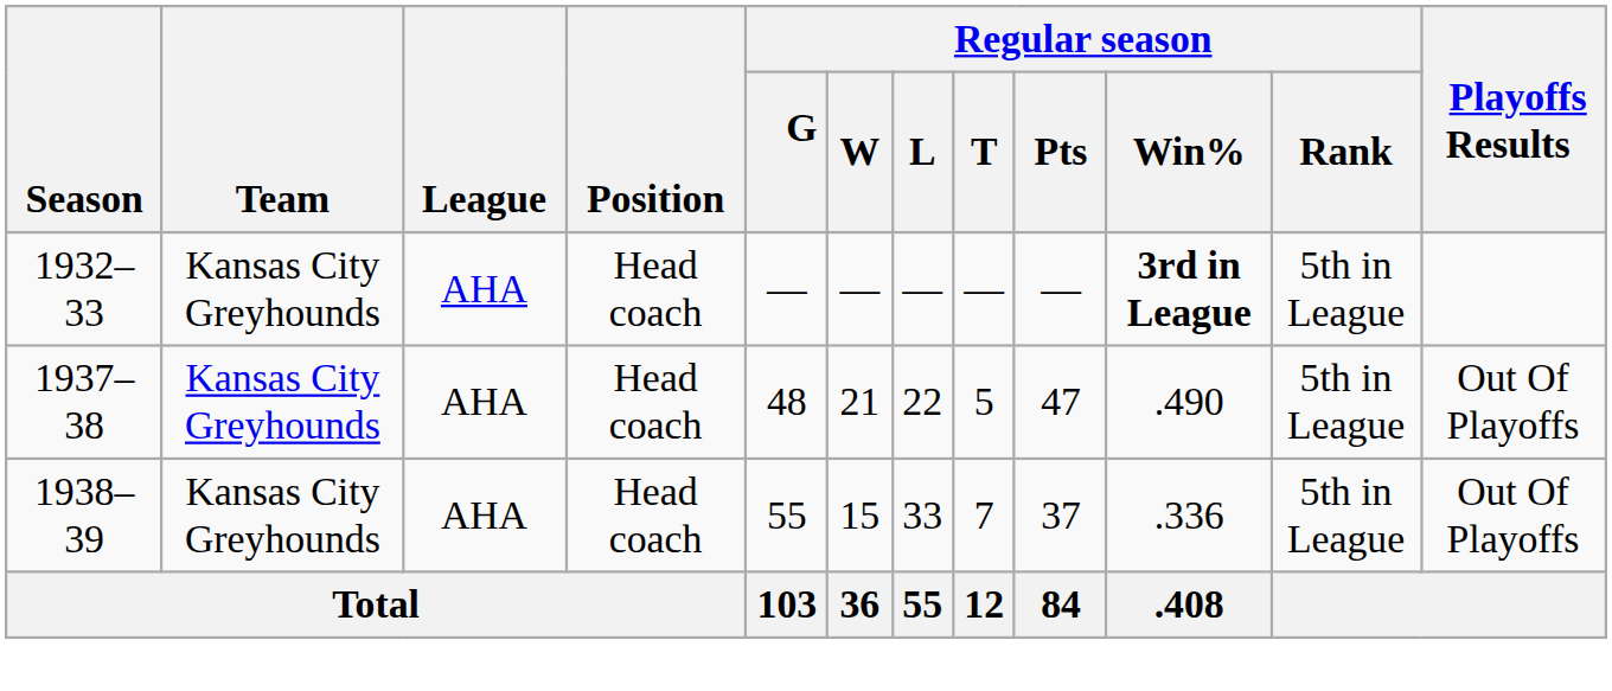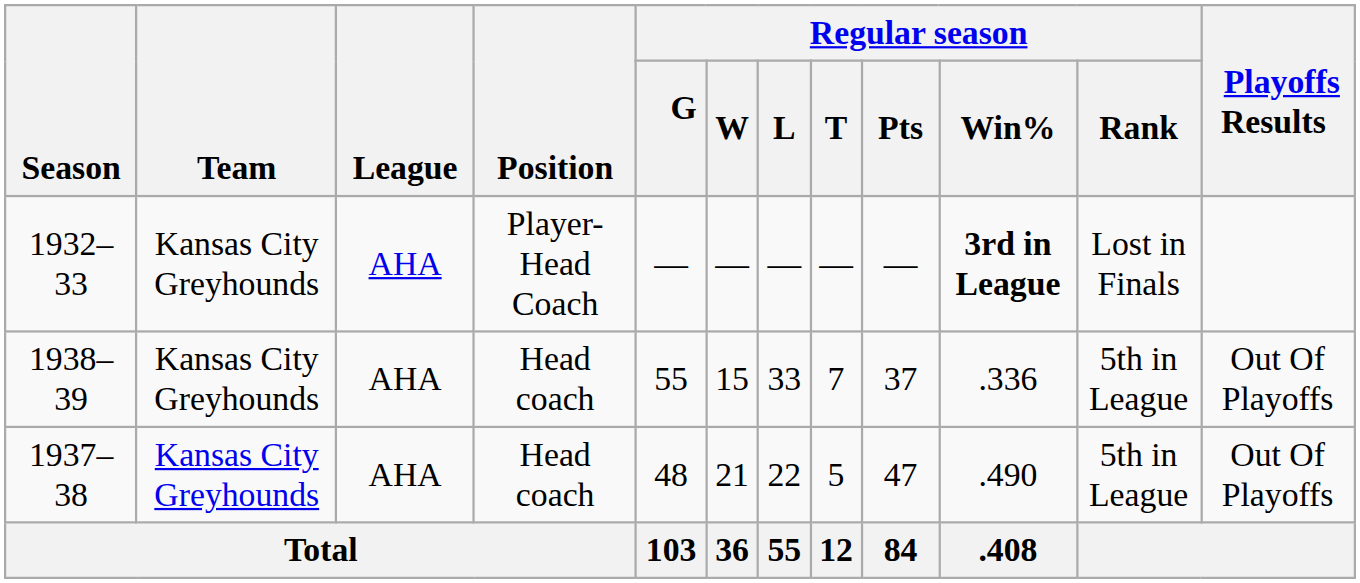1932–33 | Position: Head coach -> Player-Head Coach
1932–33 | Regular season / Rank: 5th in League -> Lost in Finals
rows swapped: 1937–38 <-> 1938–39
